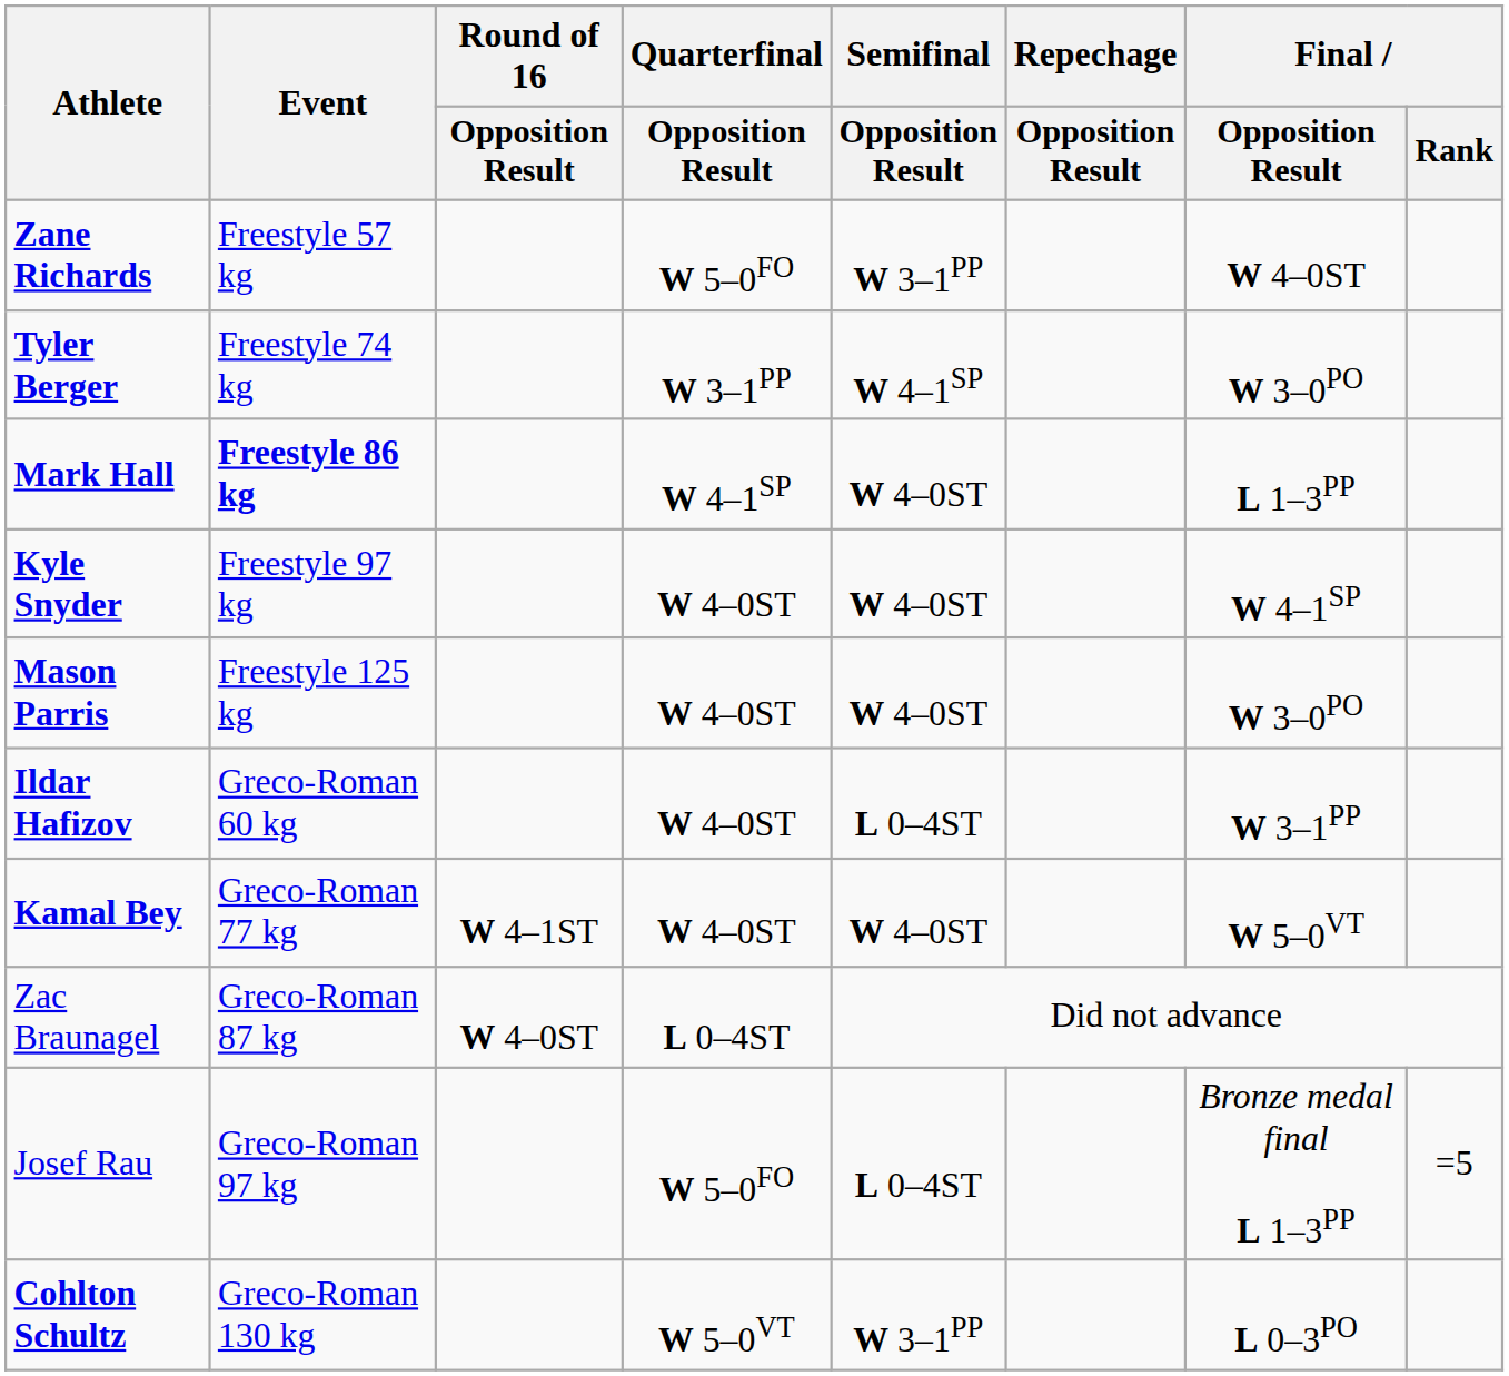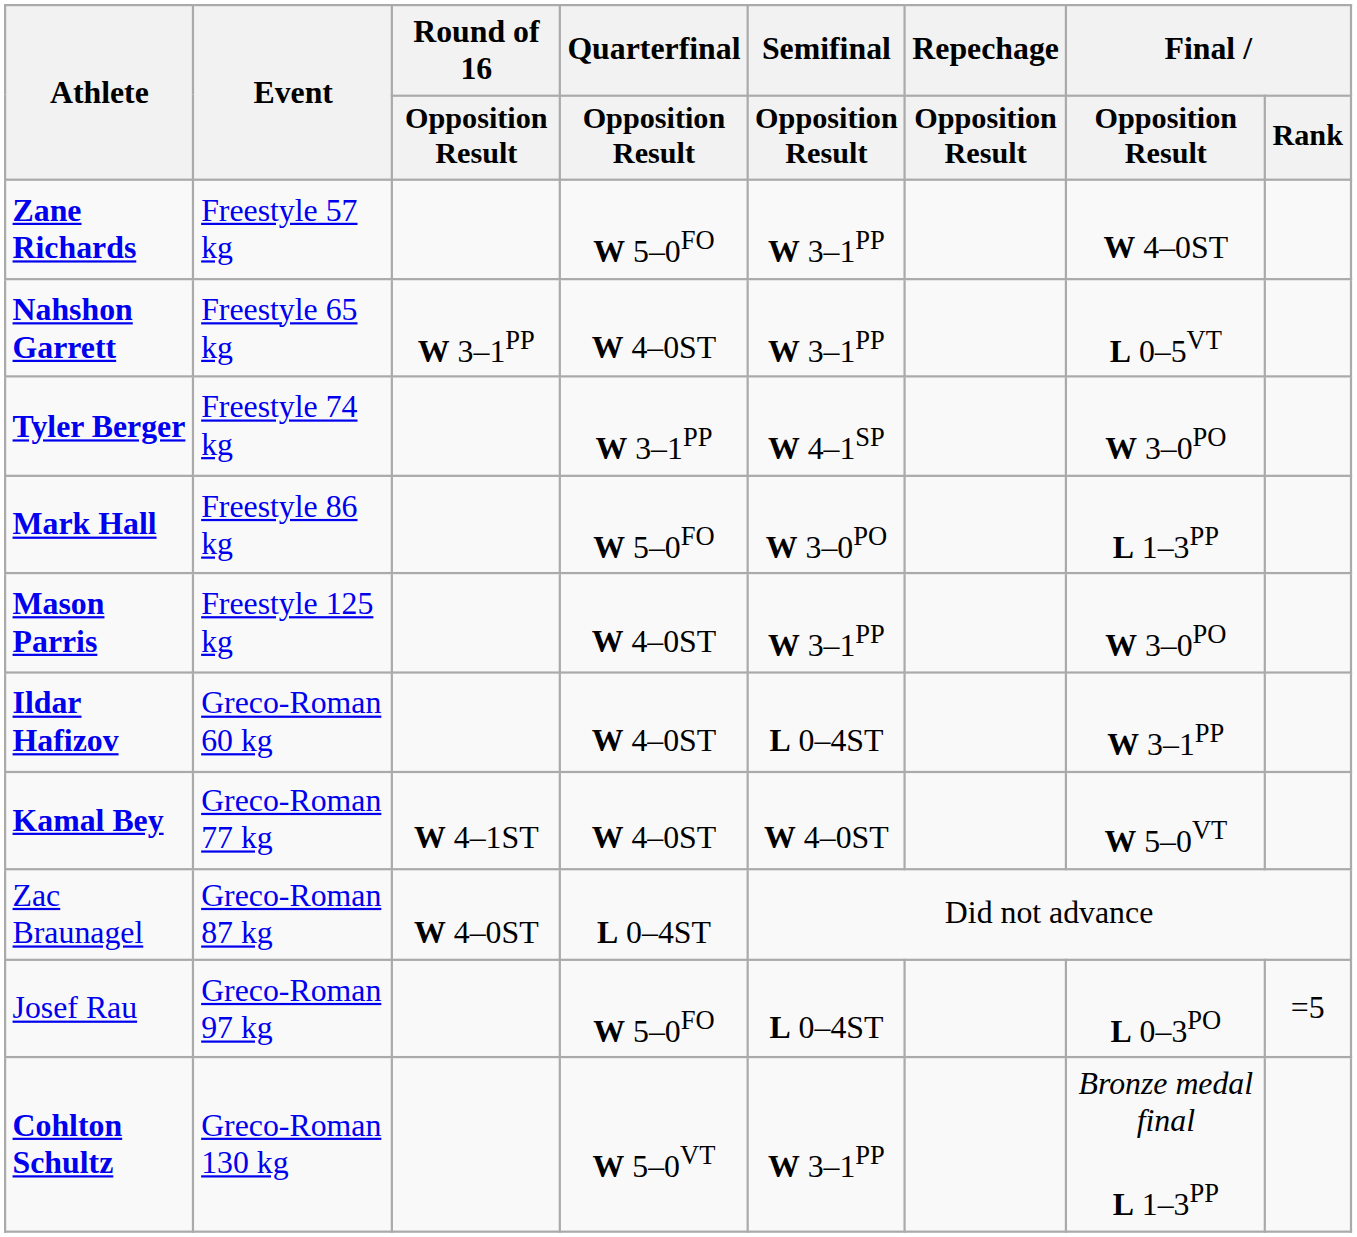+ row: Nahshon Garrett | Freestyle 65 kg | W 3–1PP | W 4–0ST | W 3–1PP | L 0–5VT
Mark Hall | Event: bold -> normal
Mark Hall | Quarterfinal / Opposition Result: W 4–1SP -> W 5–0FO
Mark Hall | Semifinal / Opposition Result: W 4–0ST -> W 3–0PO
- row: Kyle Snyder | Freestyle 97 kg | W 4–0ST | W 4–0ST | W 4–1SP
Mason Parris | Semifinal / Opposition Result: W 4–0ST -> W 3–1PP
Josef Rau | Final / Opposition Result: Bronze medal final L 1–3PP -> L 0–3PO
Cohlton Schultz | Final / Opposition Result: L 0–3PO -> Bronze medal final L 1–3PP
